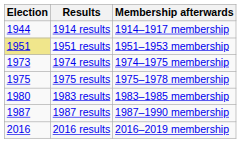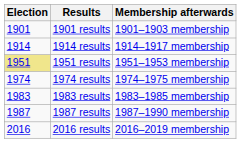+ row: 1901 | 1901 results | 1901–1903 membership
1914 results | Election: 1944 -> 1914
1974 results | Election: 1973 -> 1974
- row: 1975 | 1975 results | 1975–1978 membership
1983 results | Election: 1980 -> 1983
